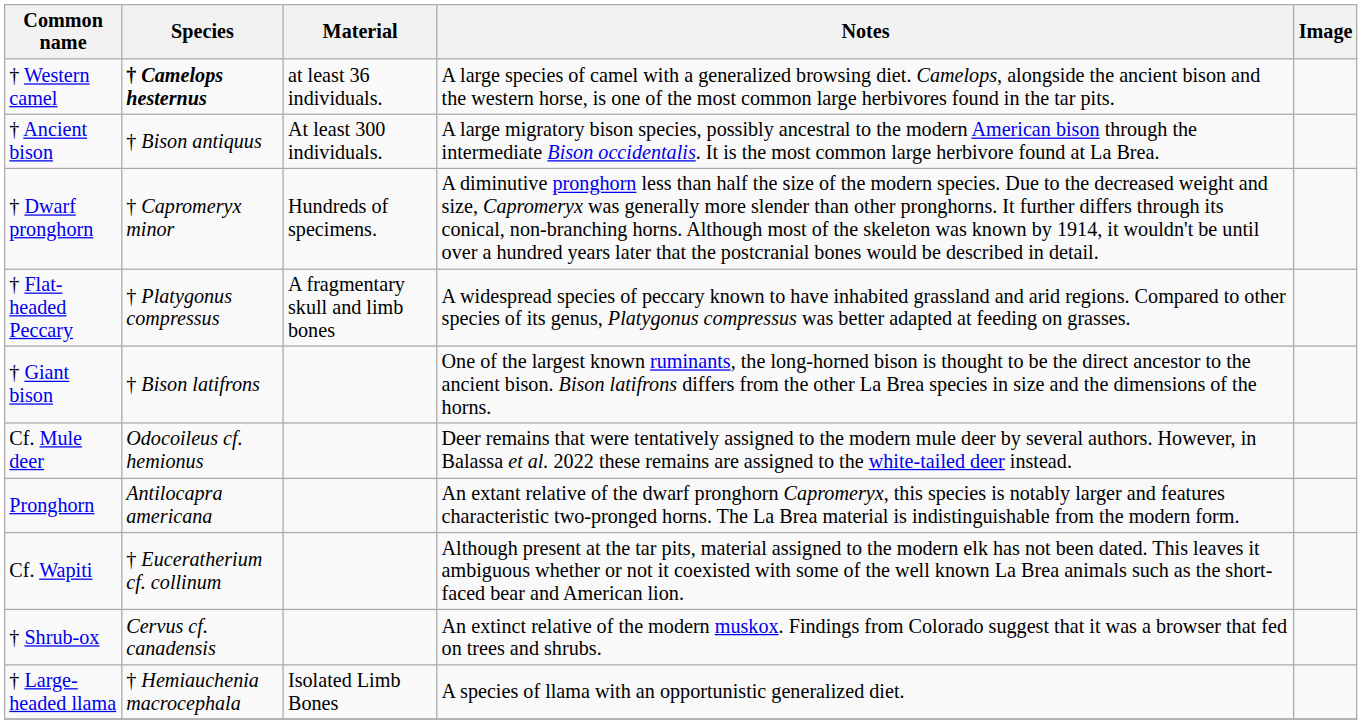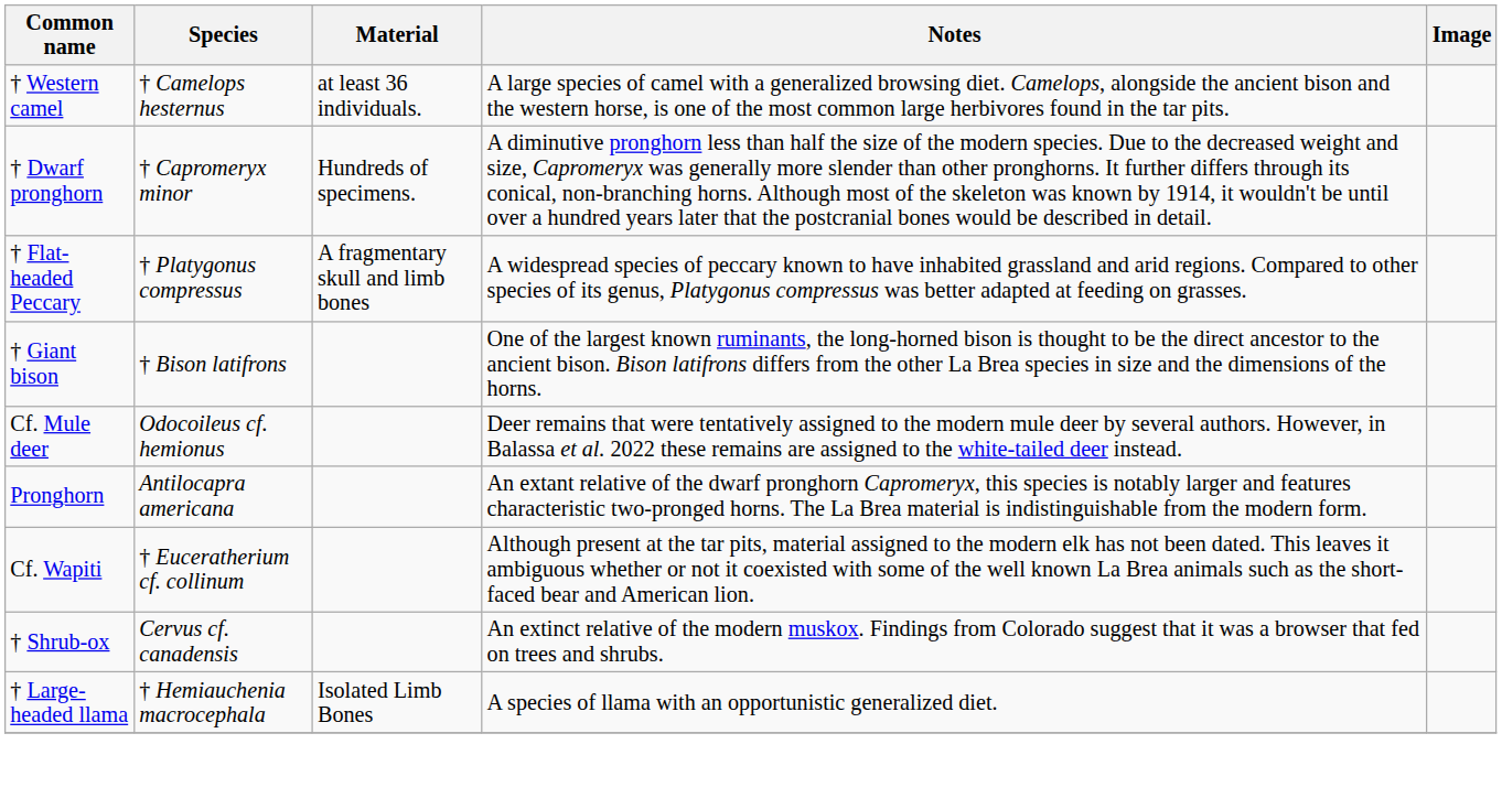† Western camel | Species: bold -> normal
- row: † Ancient bison | † Bison antiquus | At least 300 individuals. | A large migratory bison species, possibly ancestral to the modern American bison through the intermediate Bison occidentalis. It is the most common large herbivore found at La Brea.
